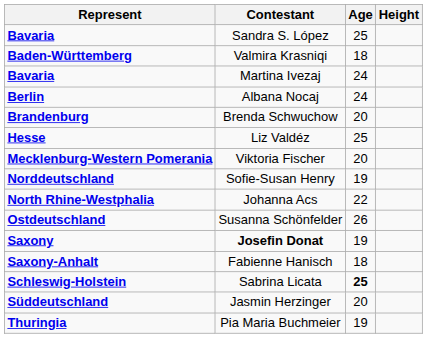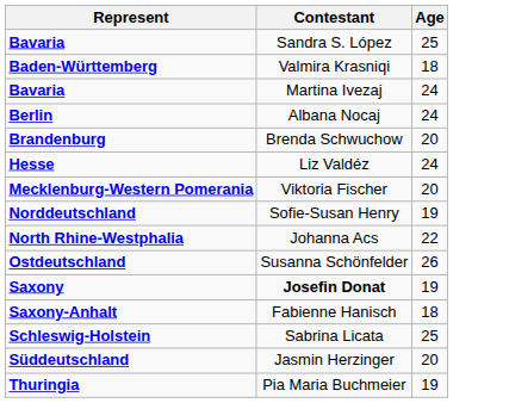- column: Height
Liz Valdéz | Age: 25 -> 24
Sabrina Licata | Age: bold -> normal
